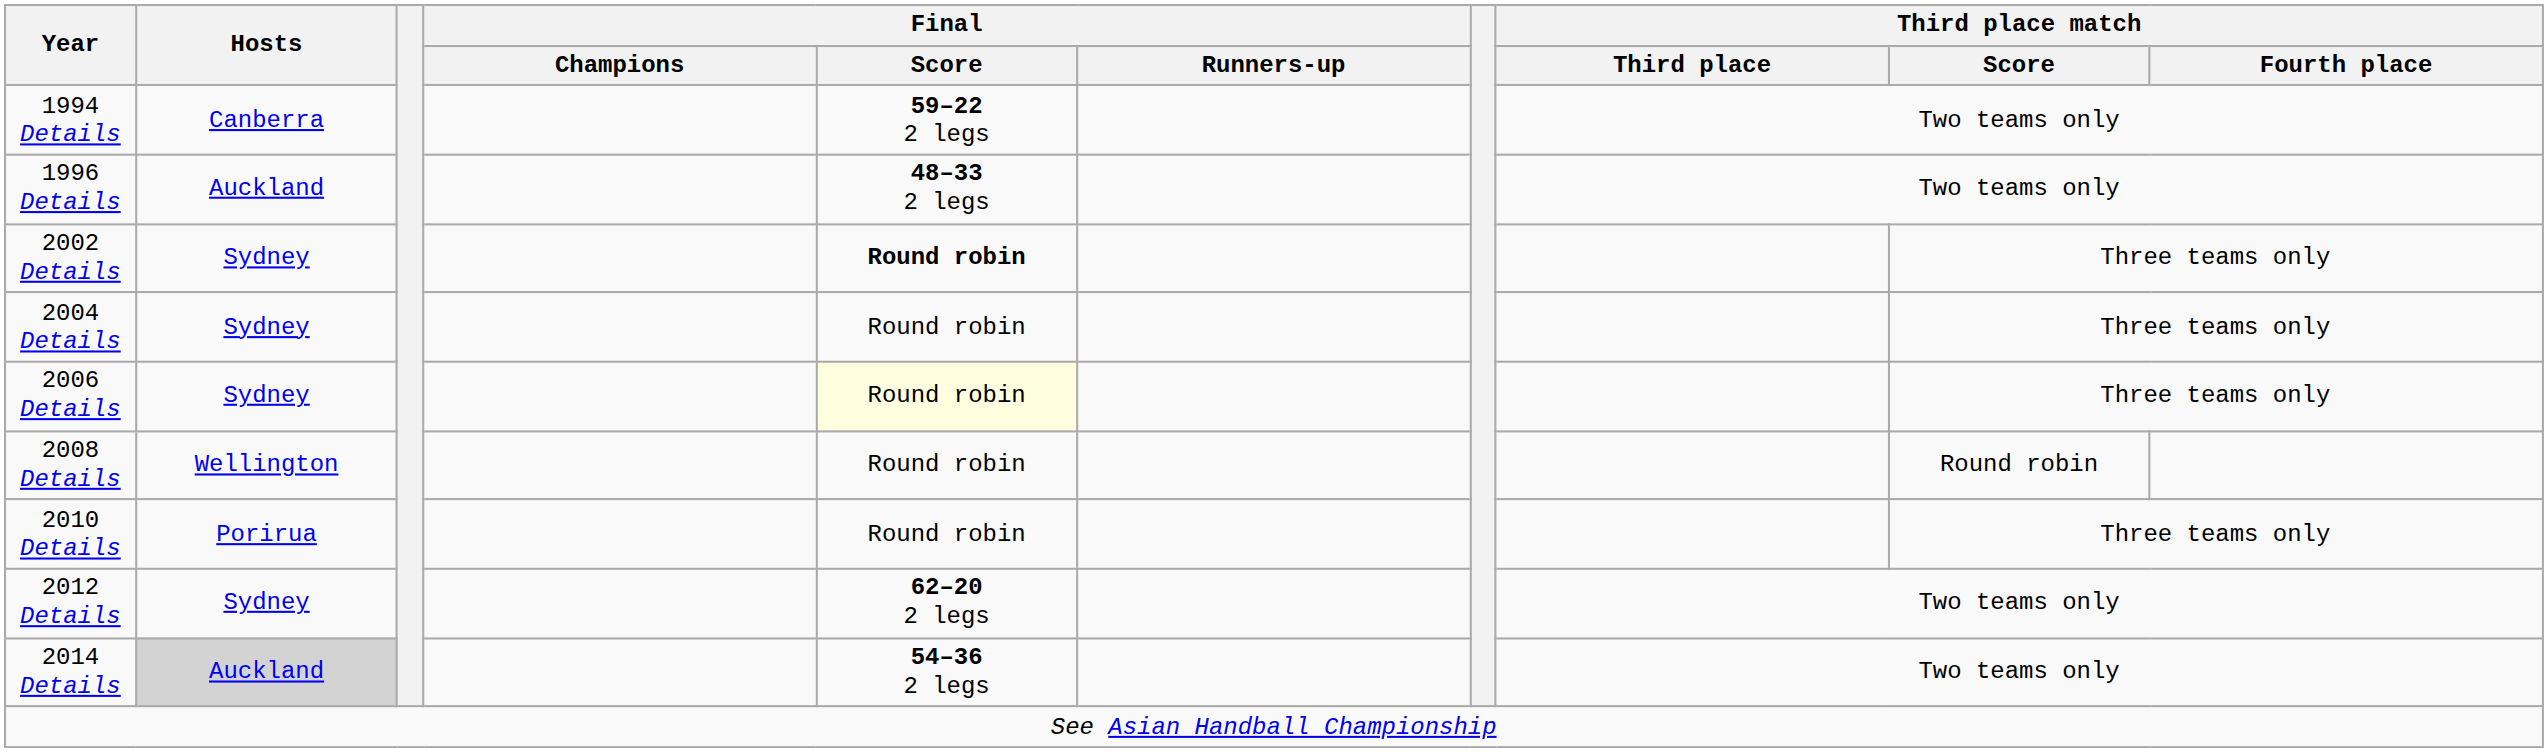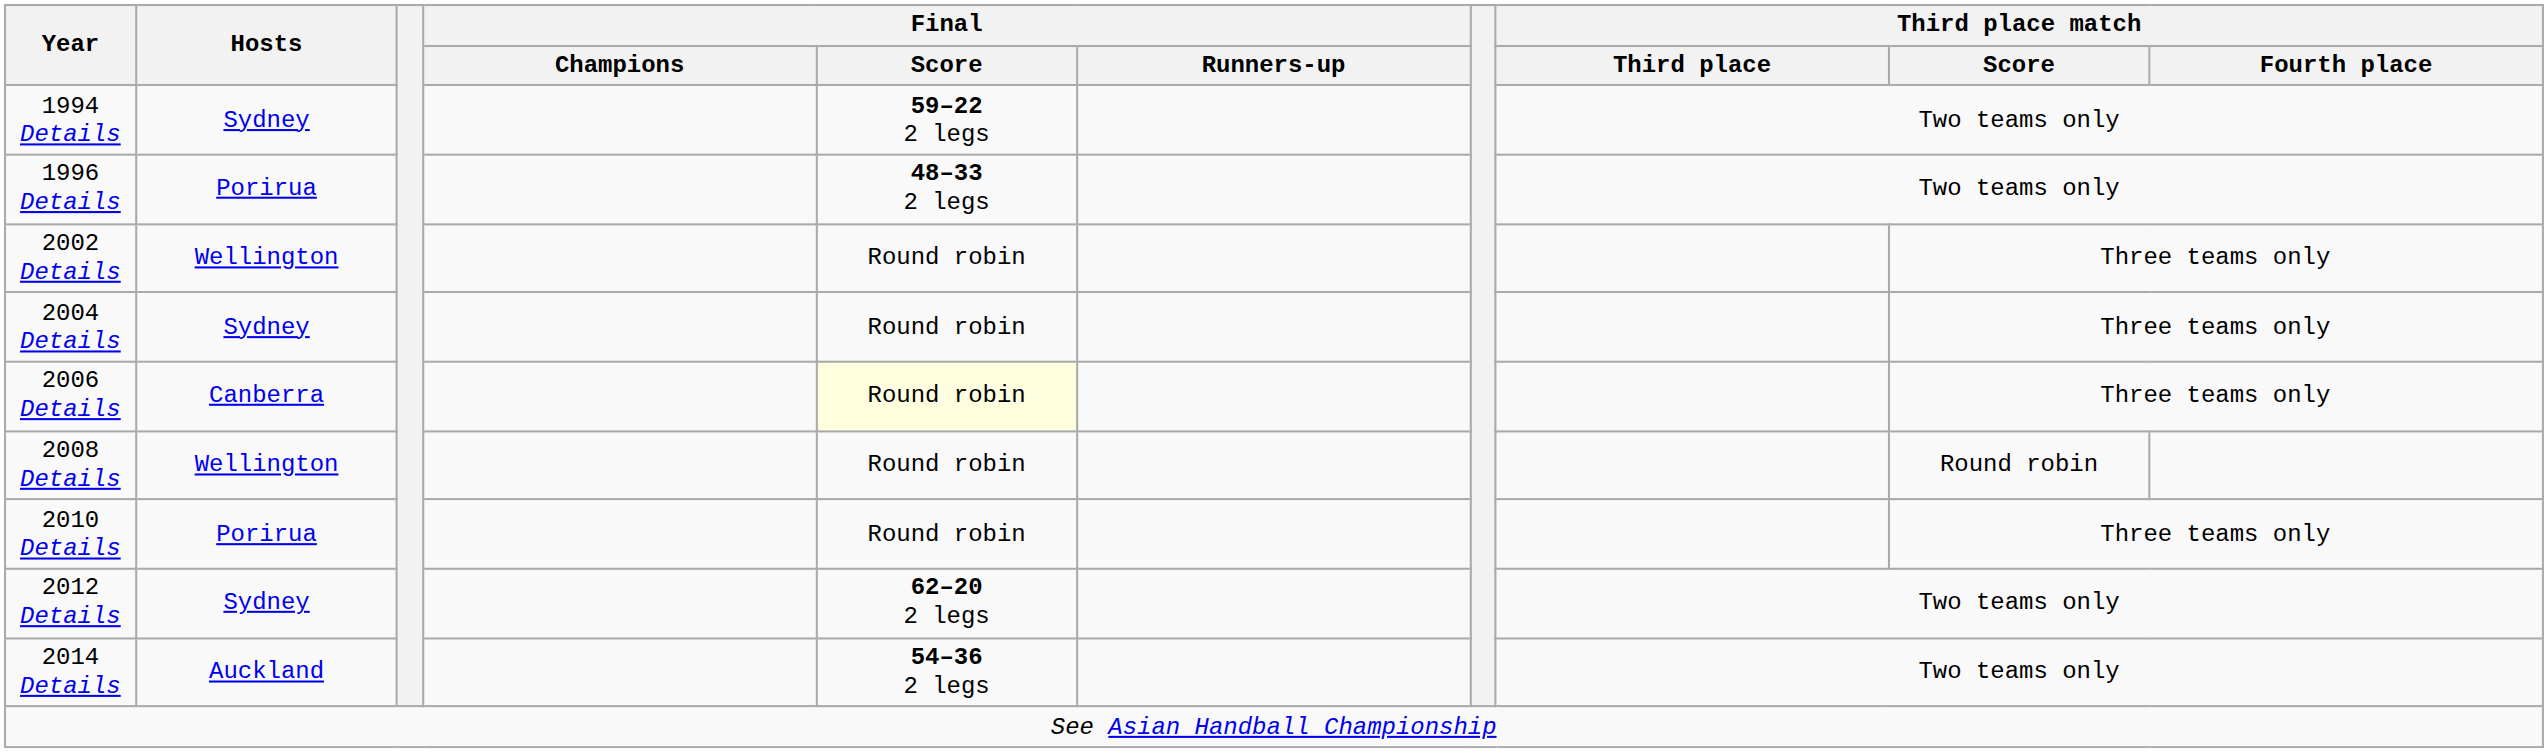1994 Details | Hosts: Canberra -> Sydney
1996 Details | Hosts: Auckland -> Porirua
2002 Details | Hosts: Sydney -> Wellington
2002 Details | Final / Score: bold -> normal
2006 Details | Hosts: Sydney -> Canberra
2014 Details | Hosts: lightgrey background -> no background
